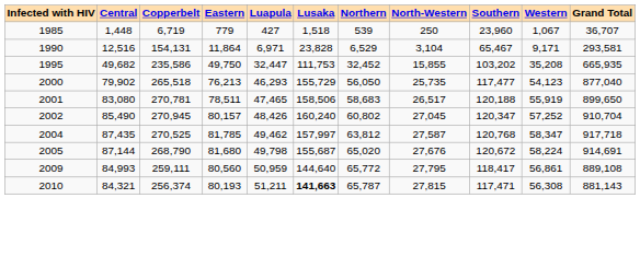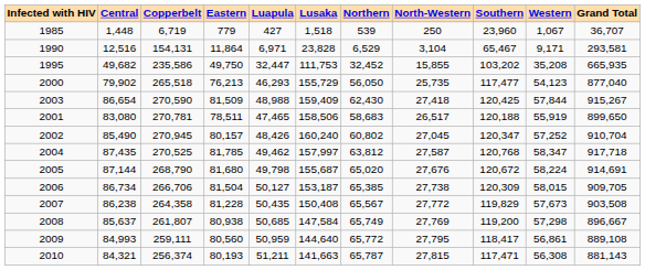+ row: 2003 | 86,654 | 270,590 | 81,509 | 48,988 | 159,409 | 62,430 | 27,418 | 120,425 | 57,844 | 915,267
+ row: 2006 | 86,734 | 266,706 | 81,504 | 50,127 | 153,187 | 65,385 | 27,738 | 120,309 | 58,015 | 909,705
+ row: 2007 | 86,238 | 264,358 | 81,228 | 50,435 | 150,408 | 65,567 | 27,772 | 119,829 | 57,673 | 903,508
+ row: 2008 | 85,637 | 261,807 | 80,938 | 50,685 | 147,584 | 65,749 | 27,769 | 119,200 | 57,298 | 896,667
2010 | Lusaka: bold -> normal
